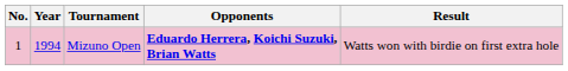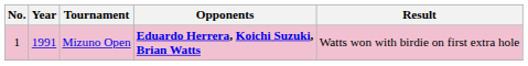Mizuno Open | Year: 1994 -> 1991
